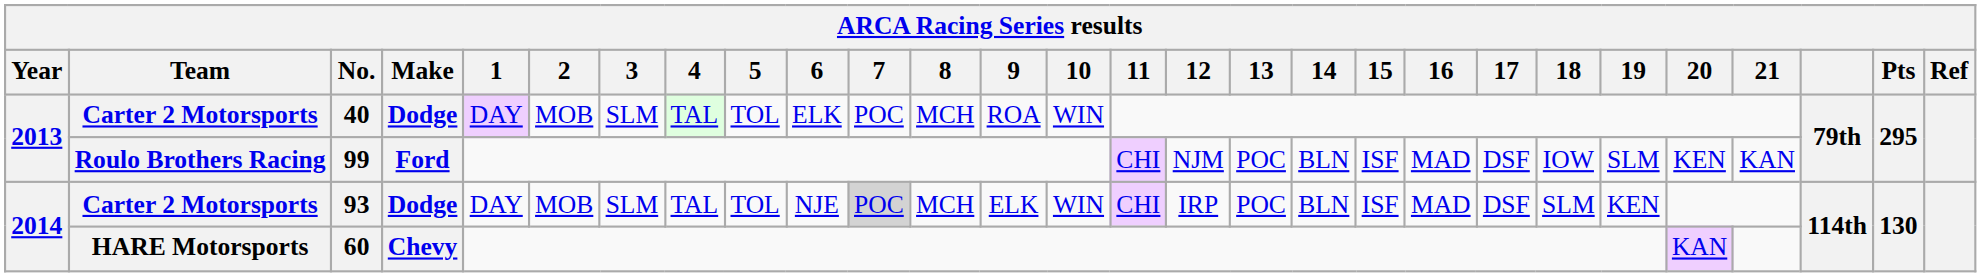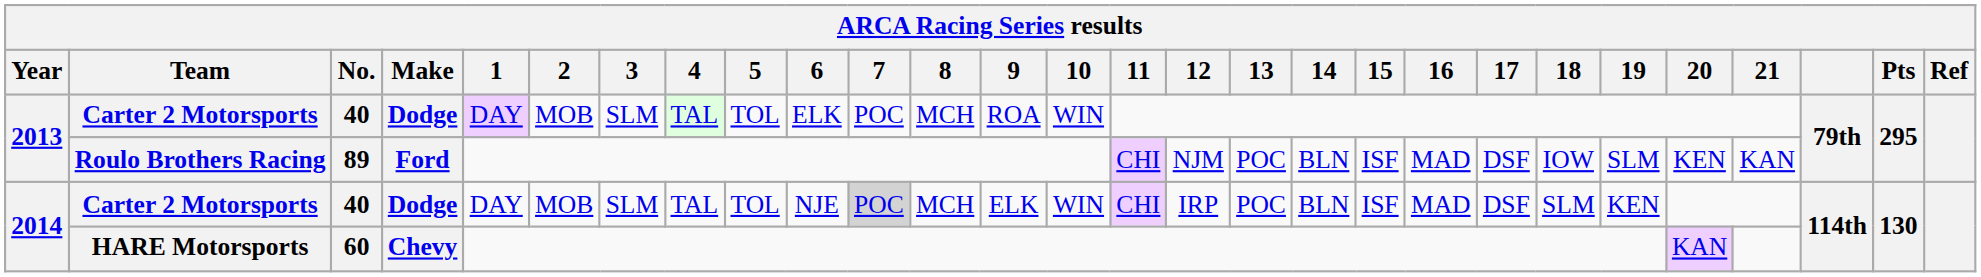Roulo Brothers Racing | No.: 99 -> 89
2014 / Carter 2 Motorsports | No.: 93 -> 40
